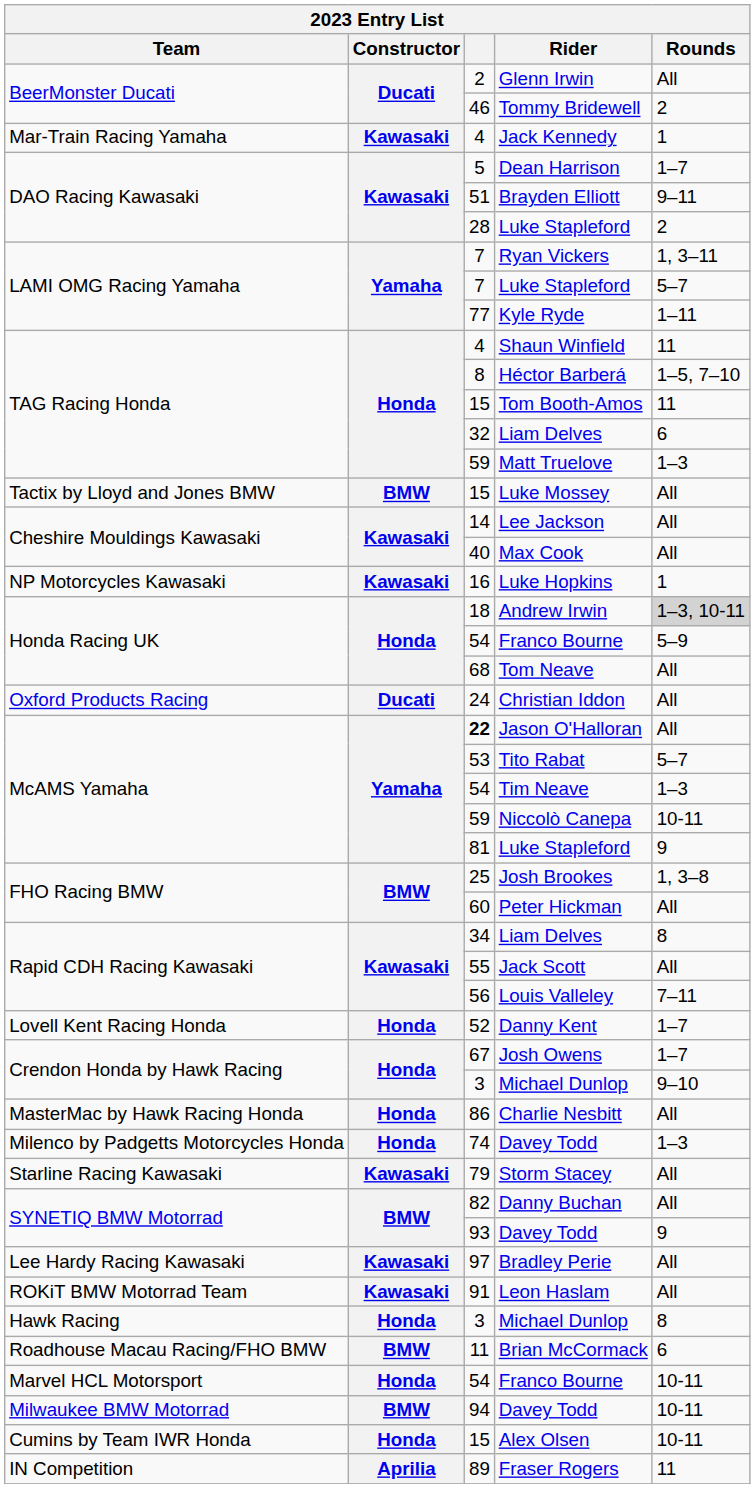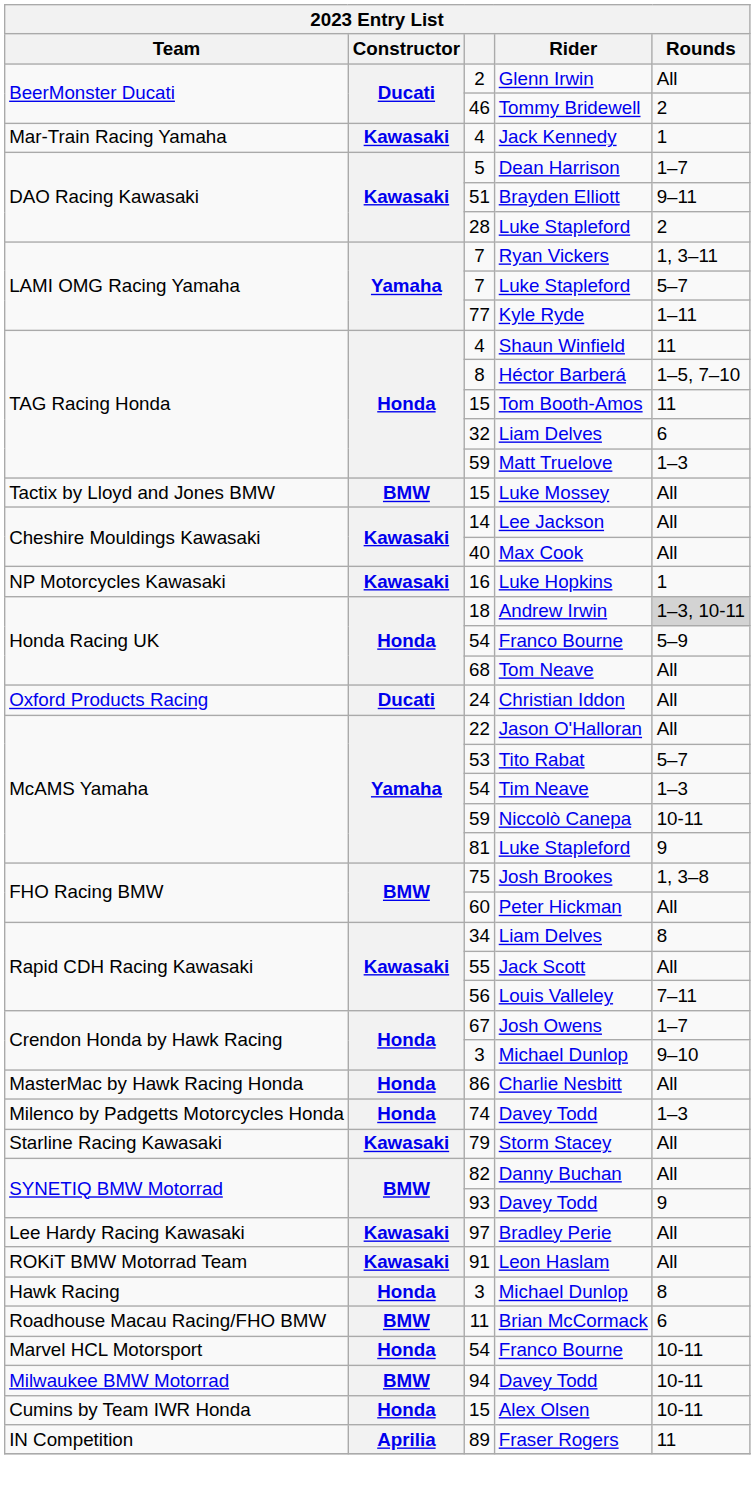Jason O'Halloran | column 3: bold -> normal
Josh Brookes | column 3: 25 -> 75
- row: Lovell Kent Racing Honda | Honda | 52 | Danny Kent | 1–7
